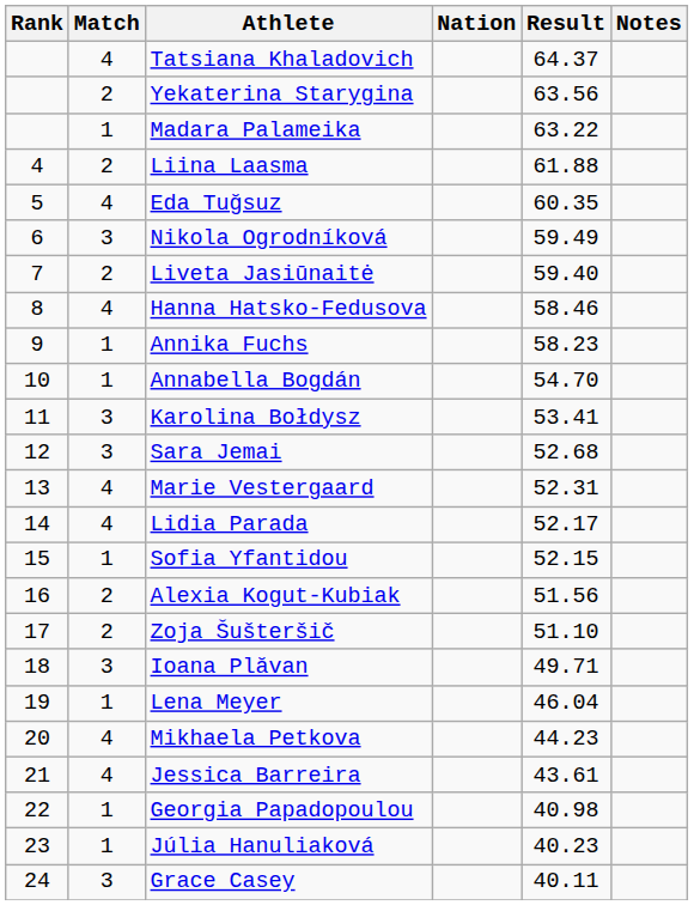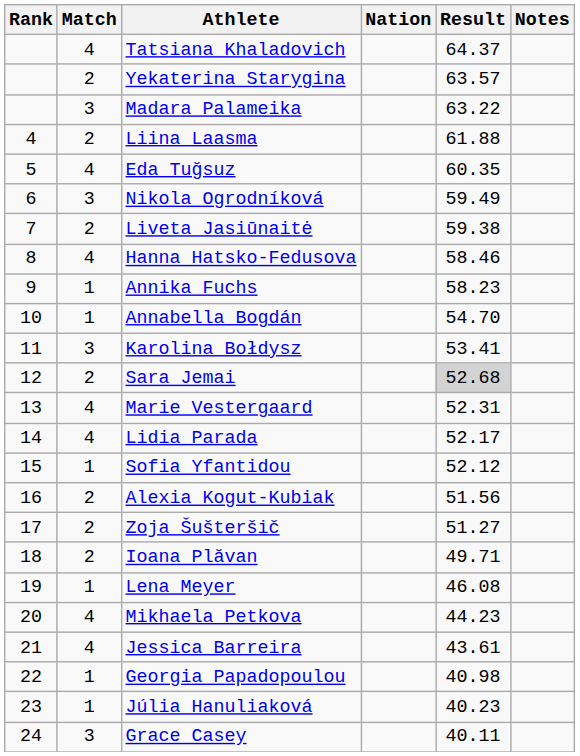Yekaterina Starygina | Result: 63.56 -> 63.57
Madara Palameika | Match: 1 -> 3
Liveta Jasiūnaitė | Result: 59.40 -> 59.38
Sara Jemai | Match: 3 -> 2
Sara Jemai | Result: no background -> lightgrey background
Sofia Yfantidou | Result: 52.15 -> 52.12
Zoja Šušteršič | Result: 51.10 -> 51.27
Ioana Plăvan | Match: 3 -> 2
Lena Meyer | Result: 46.04 -> 46.08
